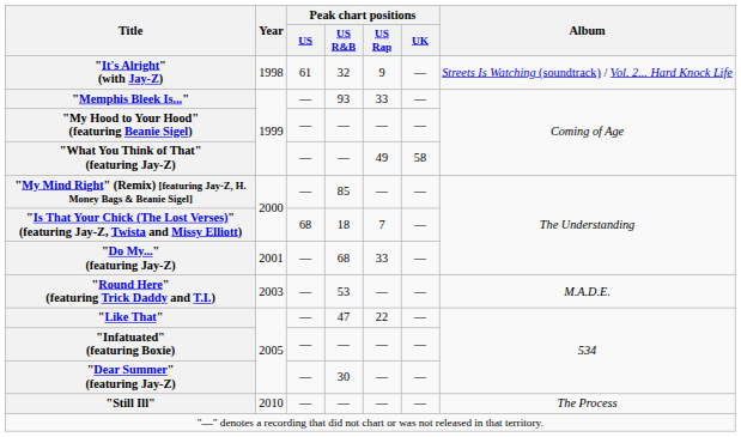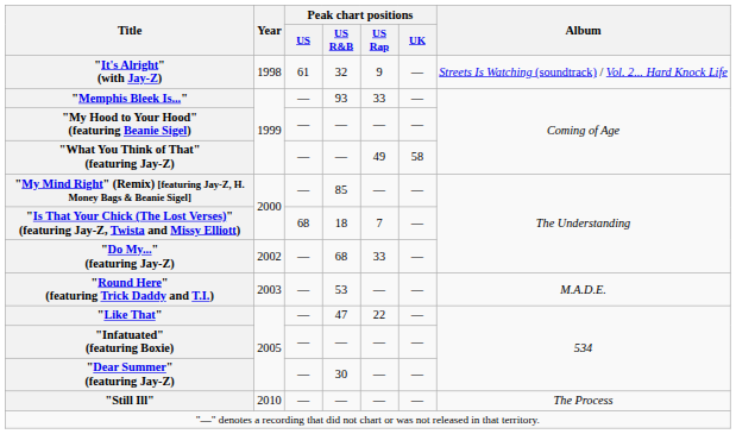"Do My..." (featuring Jay-Z) | Year: 2001 -> 2002
